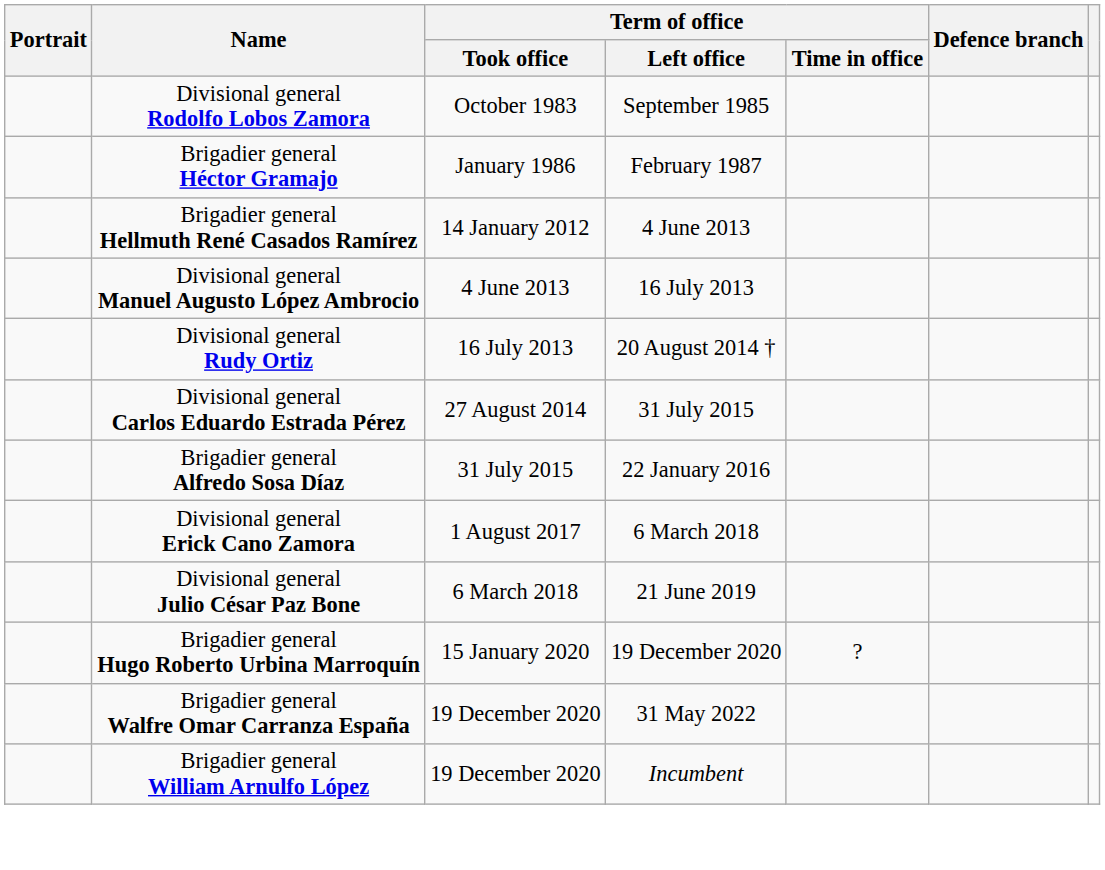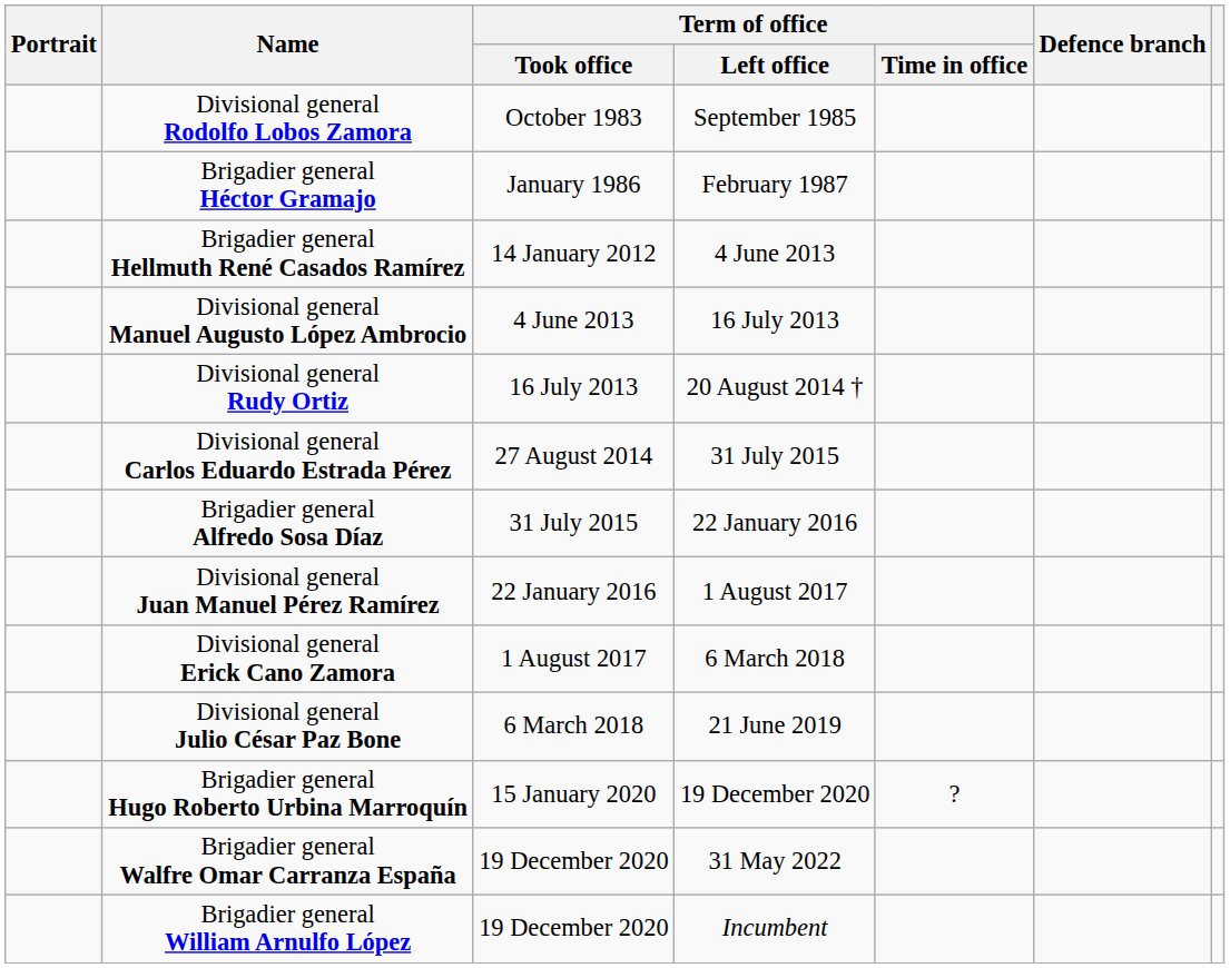+ row: Divisional general Juan Manuel Pérez Ramírez | 22 January 2016 | 1 August 2017
